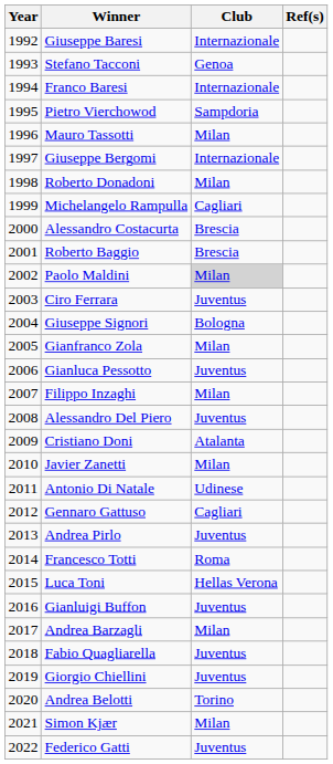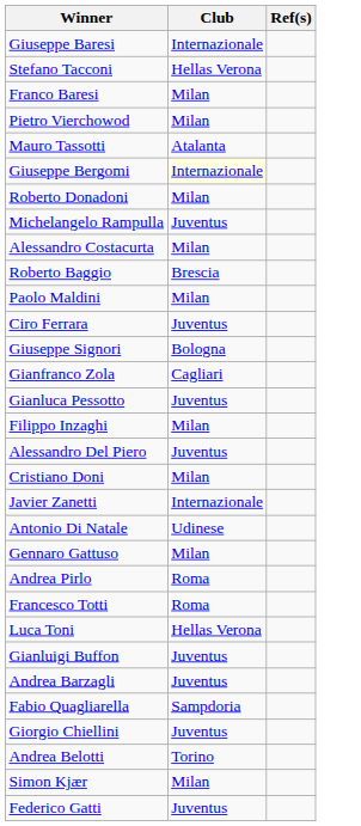- column: Year | 1992 | 1993 | 1994 | 1995 | 1996 | 1997 | 1998 | 1999 | 2000 | 2001 | 2002 | 2003 | 2004 | 2005 | 2006 | 2007 | 2008 | 2009 | 2010 | 2011 | 2012 | 2013 | 2014 | 2015 | 2016 | 2017 | 2018 | 2019 | 2020 | 2021 | 2022
Stefano Tacconi | Club: Genoa -> Hellas Verona
Franco Baresi | Club: Internazionale -> Milan
Pietro Vierchowod | Club: Sampdoria -> Milan
Mauro Tassotti | Club: Milan -> Atalanta
Giuseppe Bergomi | Club: no background -> lightyellow background
Michelangelo Rampulla | Club: Cagliari -> Juventus
Alessandro Costacurta | Club: Brescia -> Milan
Paolo Maldini | Club: lightgrey background -> no background
Gianfranco Zola | Club: Milan -> Cagliari
Cristiano Doni | Club: Atalanta -> Milan
Javier Zanetti | Club: Milan -> Internazionale
Gennaro Gattuso | Club: Cagliari -> Milan
Andrea Pirlo | Club: Juventus -> Roma
Andrea Barzagli | Club: Milan -> Juventus
Fabio Quagliarella | Club: Juventus -> Sampdoria
